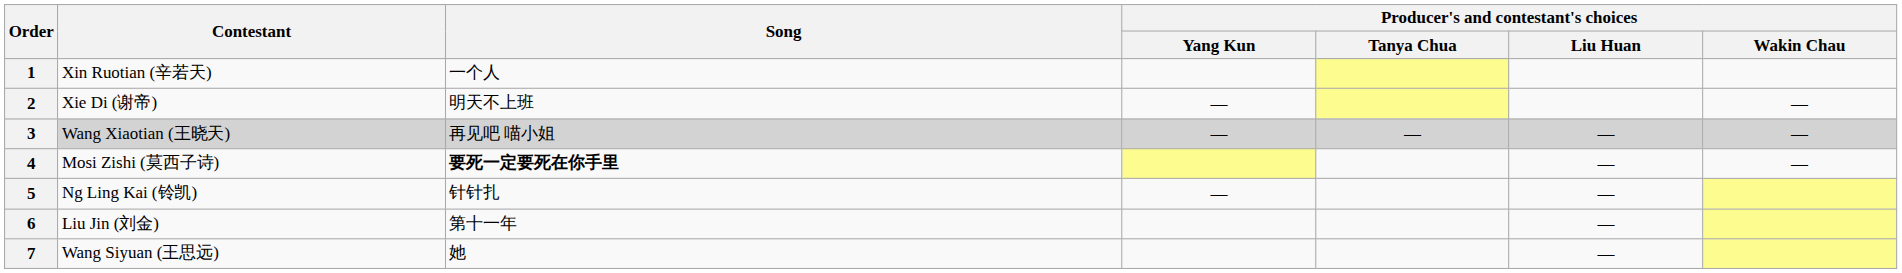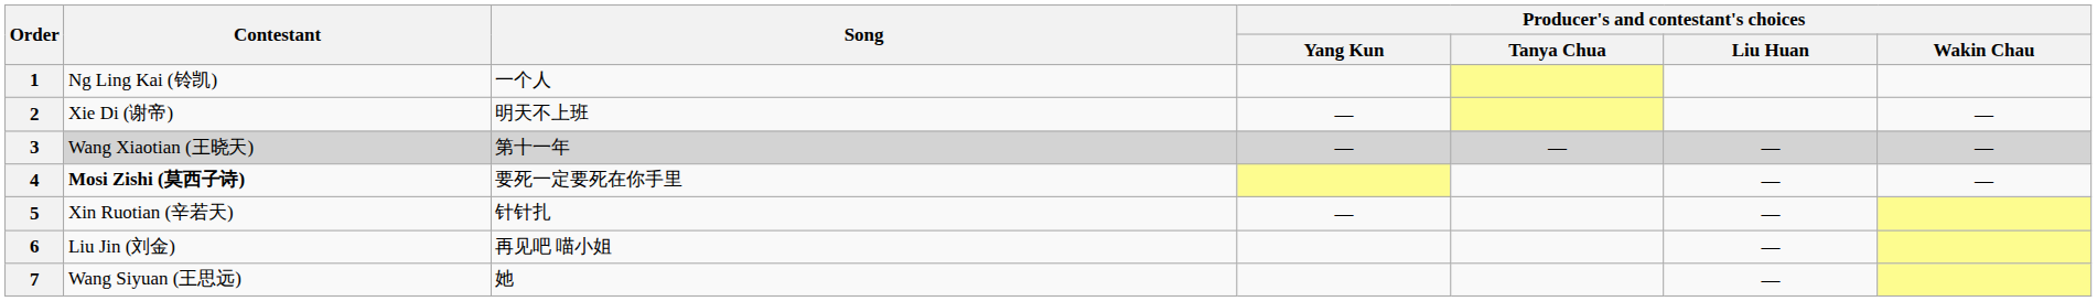1 | Contestant: Xin Ruotian (辛若天) -> Ng Ling Kai (铃凯)
3 | Song: 再见吧 喵小姐 -> 第十一年
4 | Contestant: normal -> bold
4 | Song: bold -> normal
5 | Contestant: Ng Ling Kai (铃凯) -> Xin Ruotian (辛若天)
6 | Song: 第十一年 -> 再见吧 喵小姐
